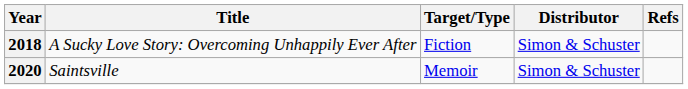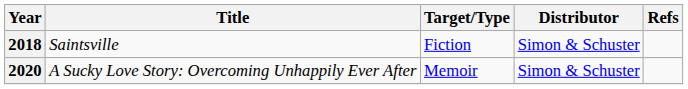2018 | Title: A Sucky Love Story: Overcoming Unhappily Ever After -> Saintsville
2020 | Title: Saintsville -> A Sucky Love Story: Overcoming Unhappily Ever After
